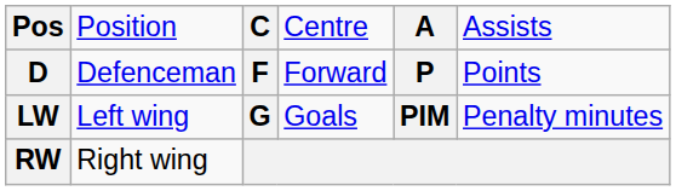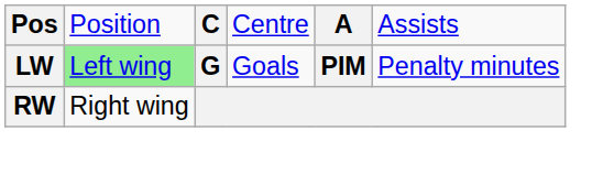- row: D | Defenceman | F | Forward | P | Points
LW | column 2: no background -> lightgreen background
